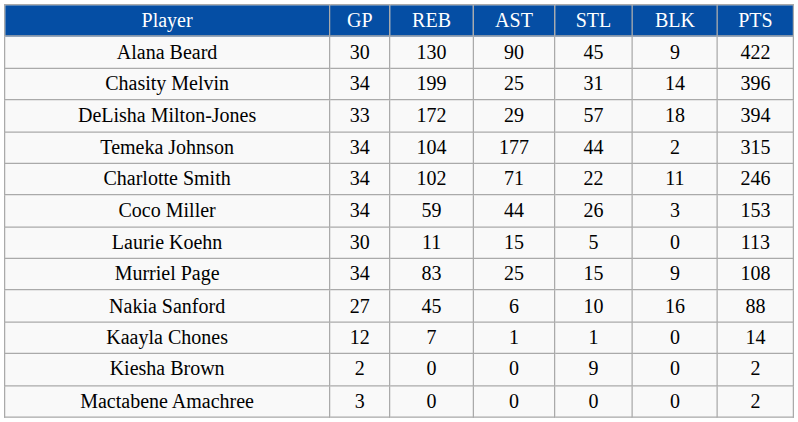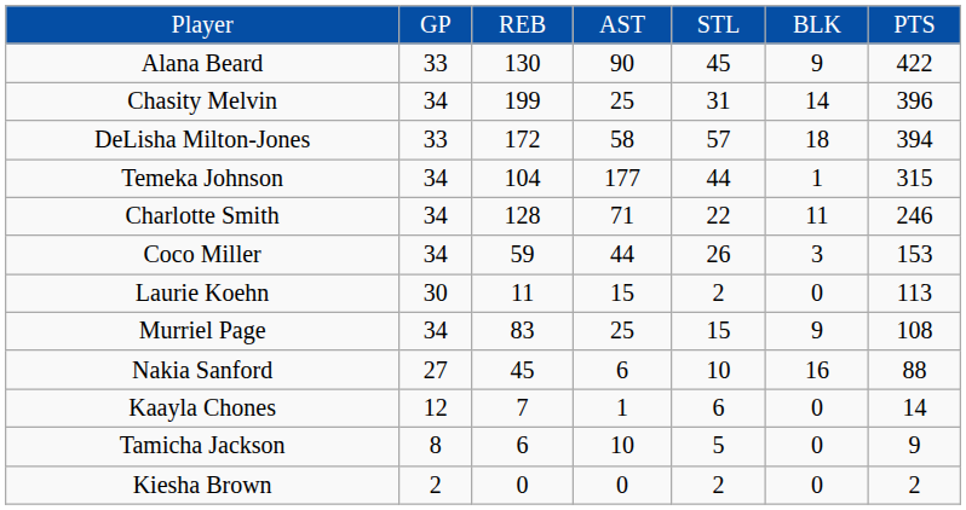Alana Beard | column 2: 30 -> 33
DeLisha Milton-Jones | column 4: 29 -> 58
Temeka Johnson | column 6: 2 -> 1
Charlotte Smith | column 3: 102 -> 128
Laurie Koehn | column 5: 5 -> 2
Kaayla Chones | column 5: 1 -> 6
+ row: Tamicha Jackson | 8 | 6 | 10 | 5 | 0 | 9
Kiesha Brown | column 5: 9 -> 2
- row: Mactabene Amachree | 3 | 0 | 0 | 0 | 0 | 2
